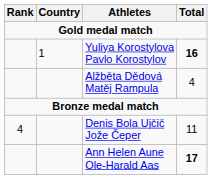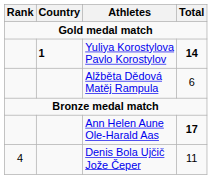Yuliya Korostylova Pavlo Korostylov | Country: normal -> bold
Yuliya Korostylova Pavlo Korostylov | Total: 16 -> 14
Alžběta Dědová Matěj Rampula | Total: 4 -> 6
rows swapped: Ann Helen Aune Ole-Harald Aas <-> Denis Bola Ujčič Jože Čeper
